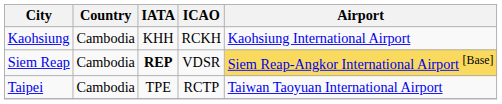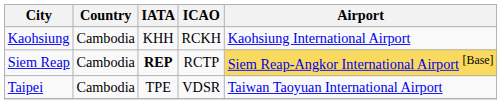Siem Reap | ICAO: VDSR -> RCTP
Taipei | ICAO: RCTP -> VDSR
